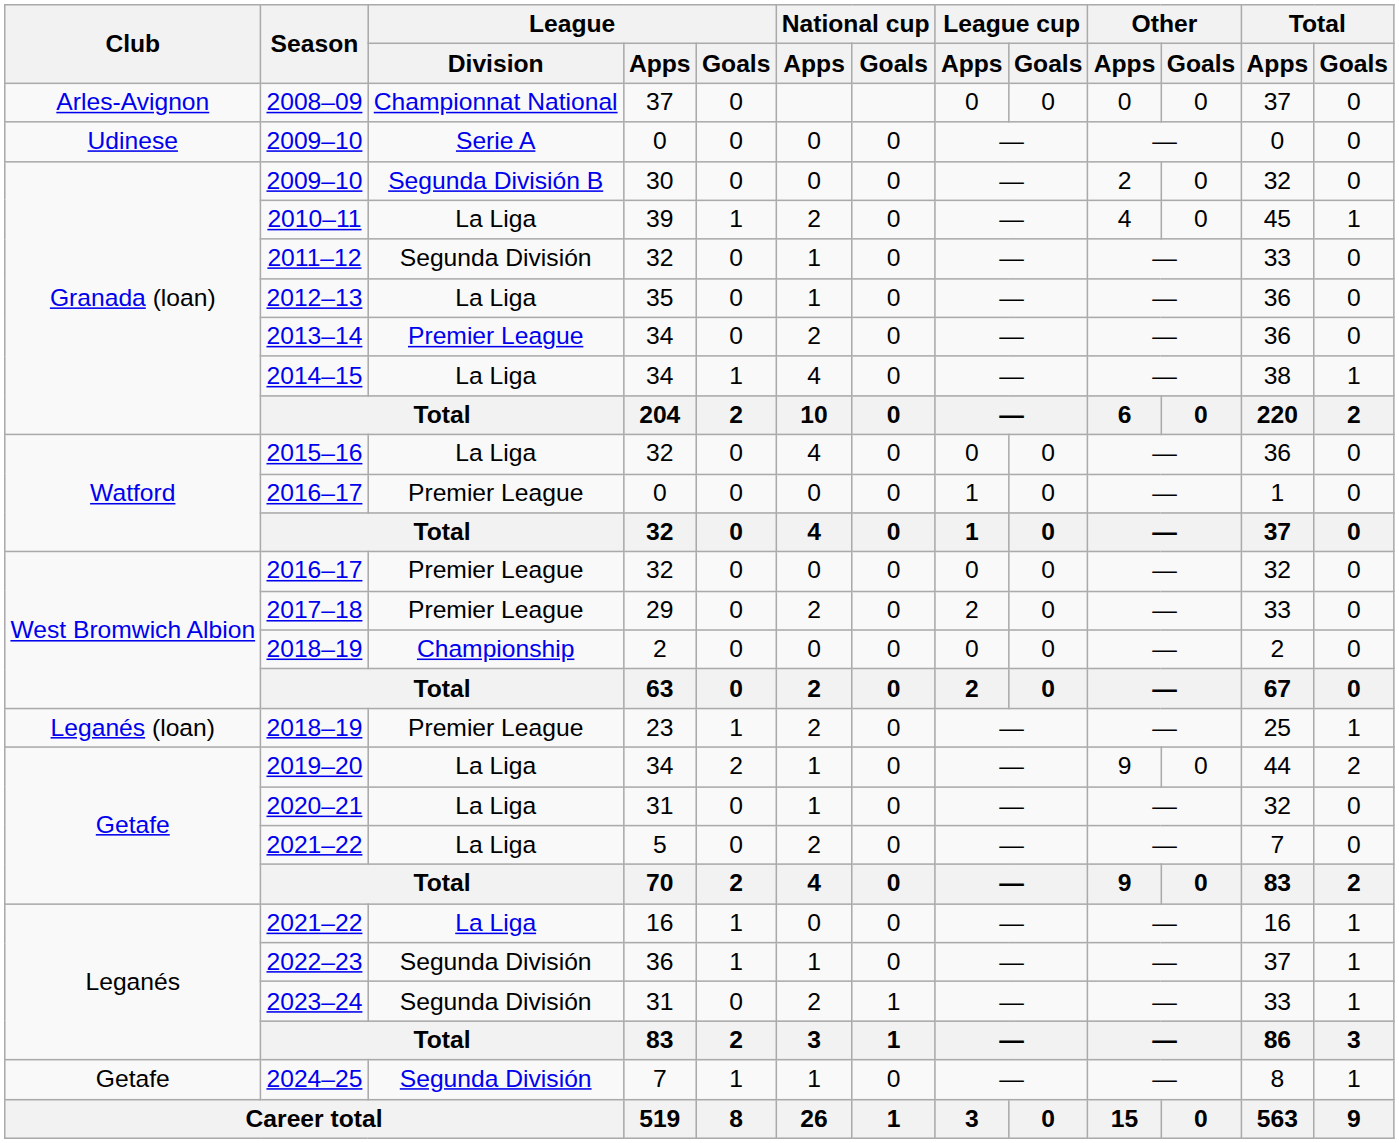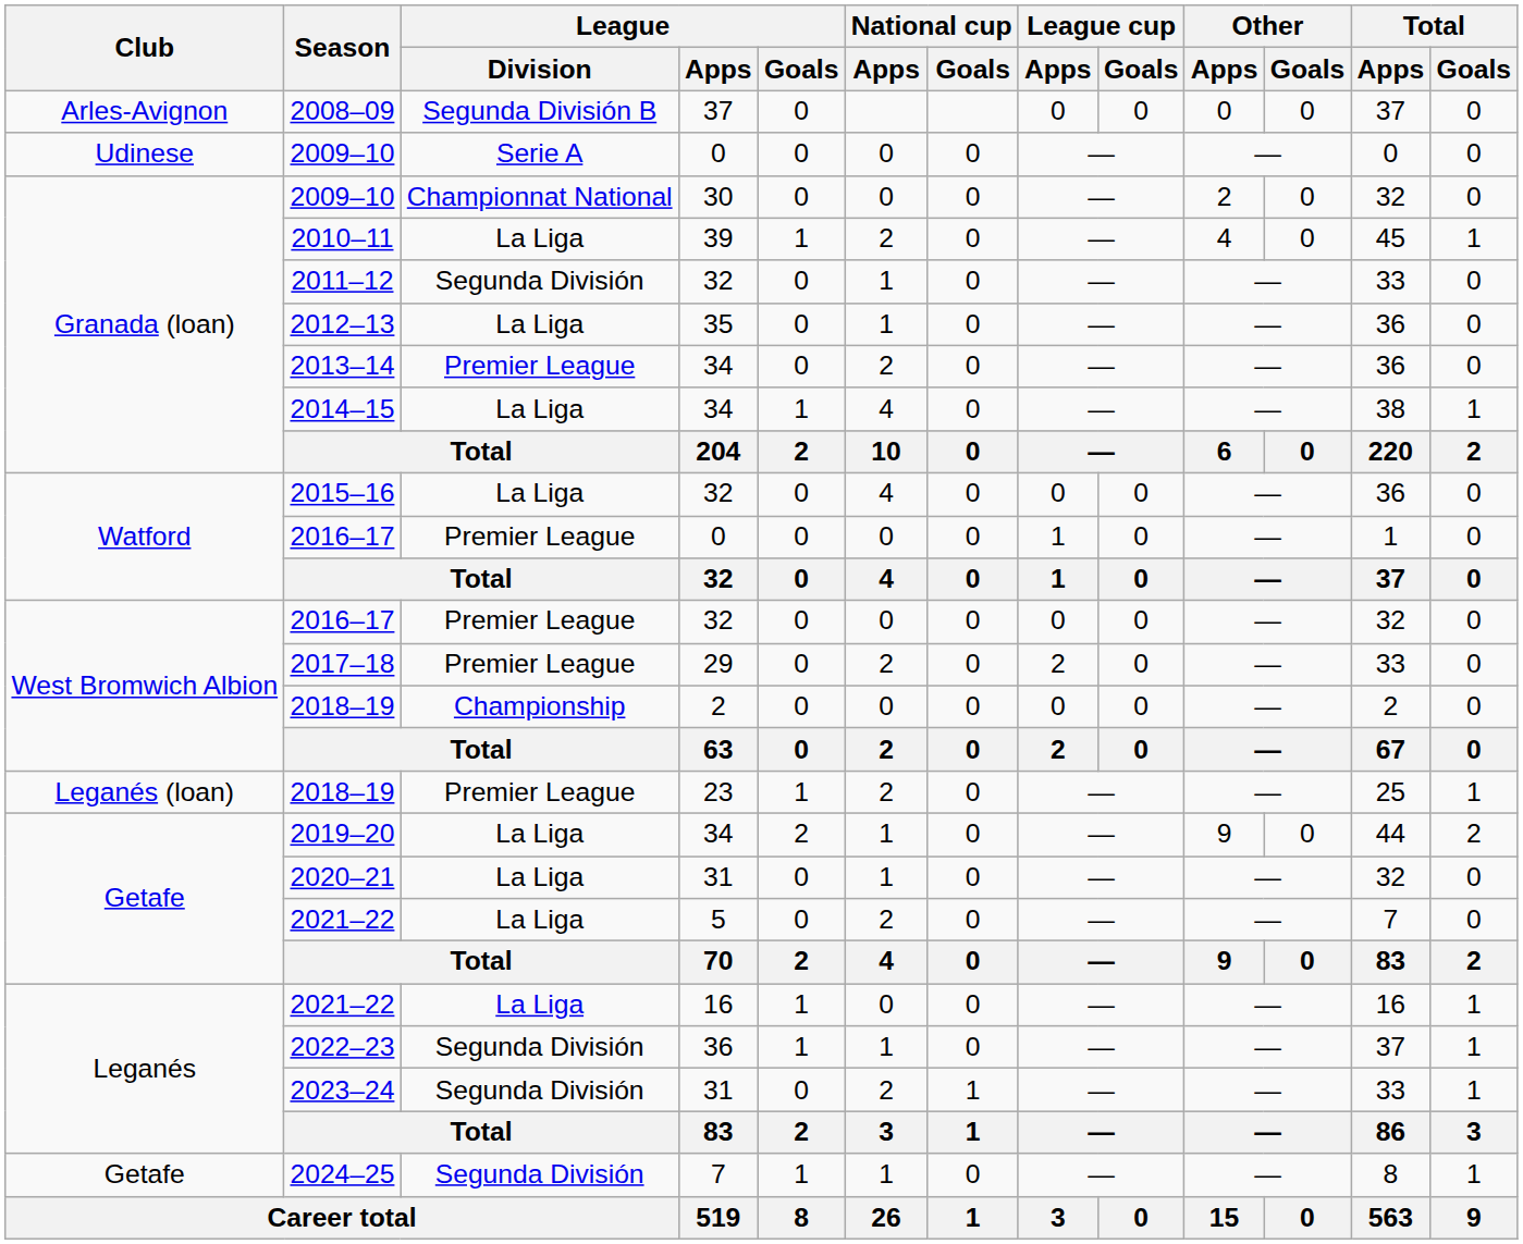2008–09 | League / Division: Championnat National -> Segunda División B
2009–10 / 30 | League / Division: Segunda División B -> Championnat National
